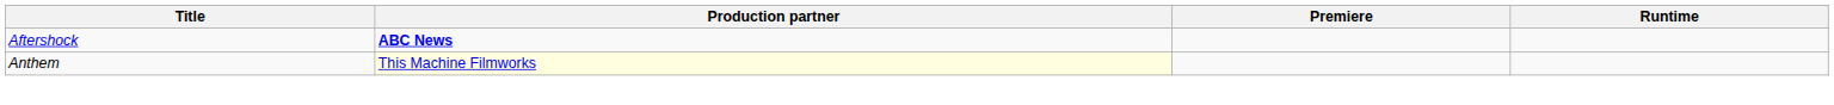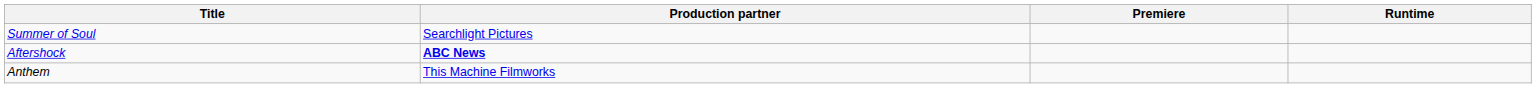+ row: Summer of Soul | Searchlight Pictures
Anthem | Production partner: lightyellow background -> no background
